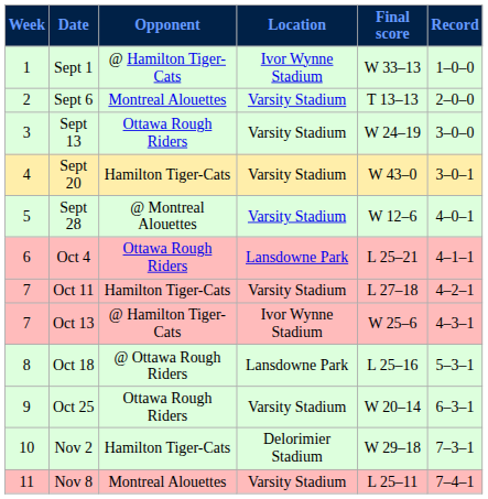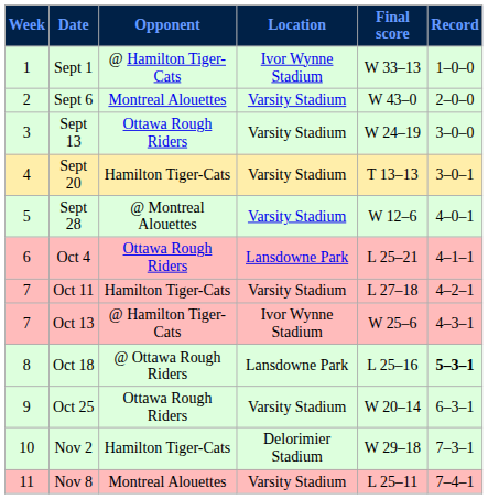Sept 6 | Final score: T 13–13 -> W 43–0
Sept 20 | Final score: W 43–0 -> T 13–13
Oct 18 | Record: normal -> bold
